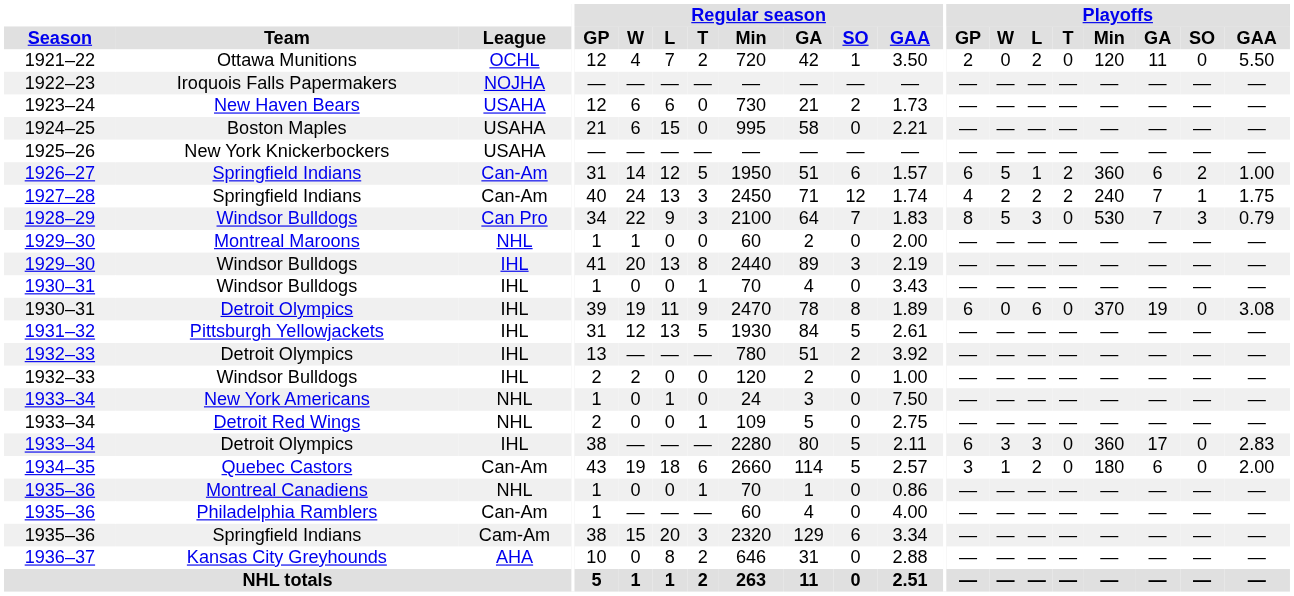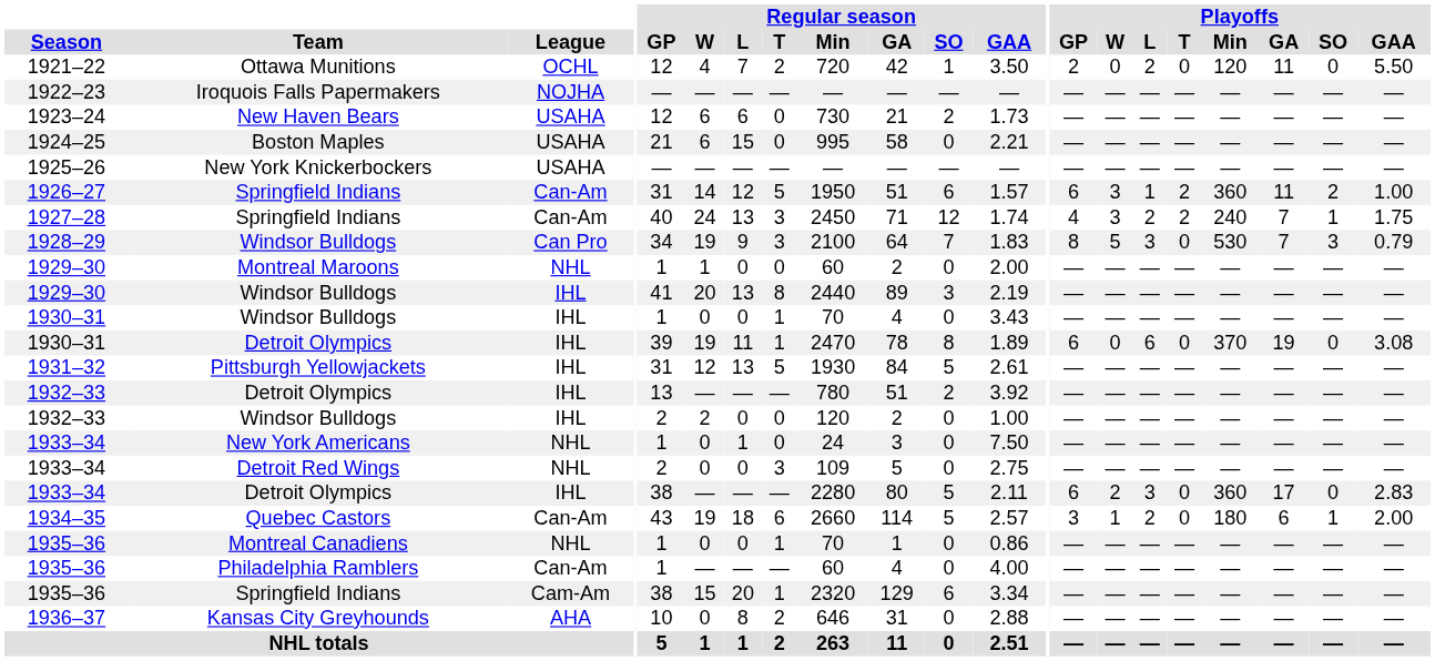1926–27 | Playoffs / W: 5 -> 3
1926–27 | Playoffs / GA: 6 -> 11
1927–28 | Playoffs / W: 2 -> 3
1928–29 | Regular season / W: 22 -> 19
1930–31 / Detroit Olympics | Regular season / T: 9 -> 1
1933–34 / Detroit Red Wings | Regular season / T: 1 -> 3
1933–34 / Detroit Olympics | Playoffs / W: 3 -> 2
1934–35 | Playoffs / SO: 0 -> 1
1935–36 / Springfield Indians | Regular season / T: 3 -> 1
